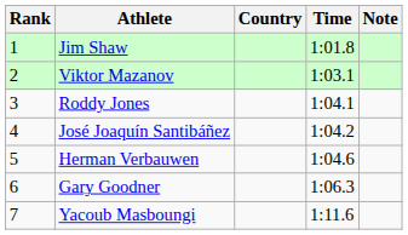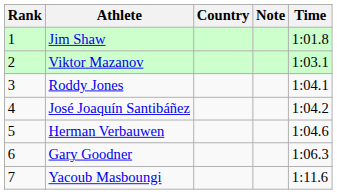columns swapped: Time <-> Note
